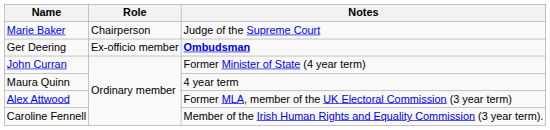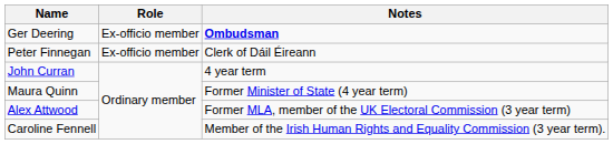- row: Marie Baker | Chairperson | Judge of the Supreme Court
+ row: Peter Finnegan | Ex-officio member | Clerk of Dáil Éireann
John Curran | Notes: Former Minister of State (4 year term) -> 4 year term
Maura Quinn | Notes: 4 year term -> Former Minister of State (4 year term)
